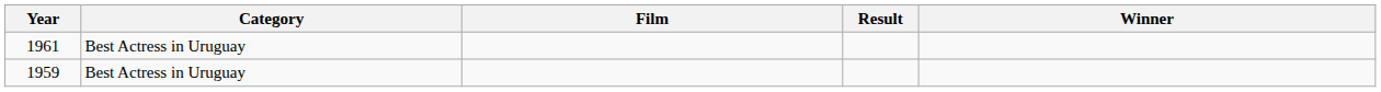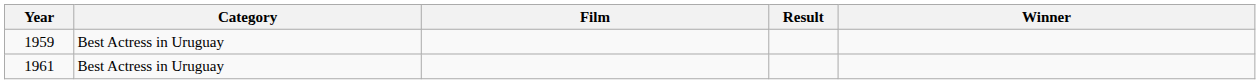rows swapped: 1959 <-> 1961
